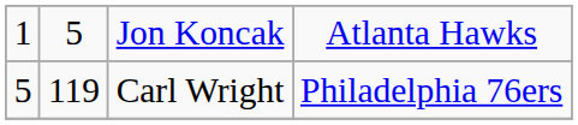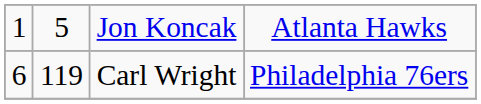Carl Wright | column 1: 5 -> 6
